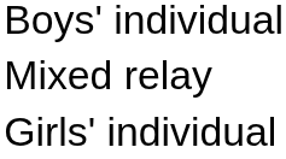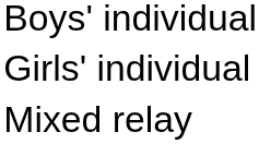rows swapped: Girls' individual <-> Mixed relay
